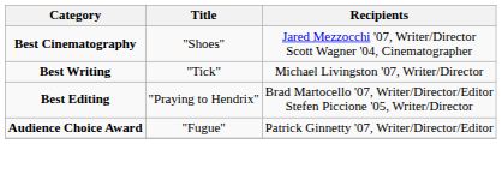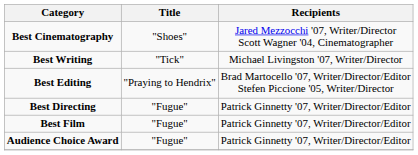+ row: Best Directing | "Fugue" | Patrick Ginnetty '07, Writer/Director/Editor
+ row: Best Film | "Fugue" | Patrick Ginnetty '07, Writer/Director/Editor
